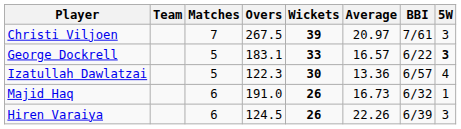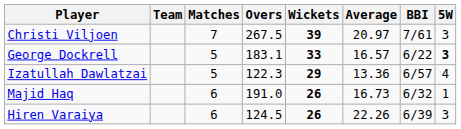Izatullah Dawlatzai | Wickets: 30 -> 29
